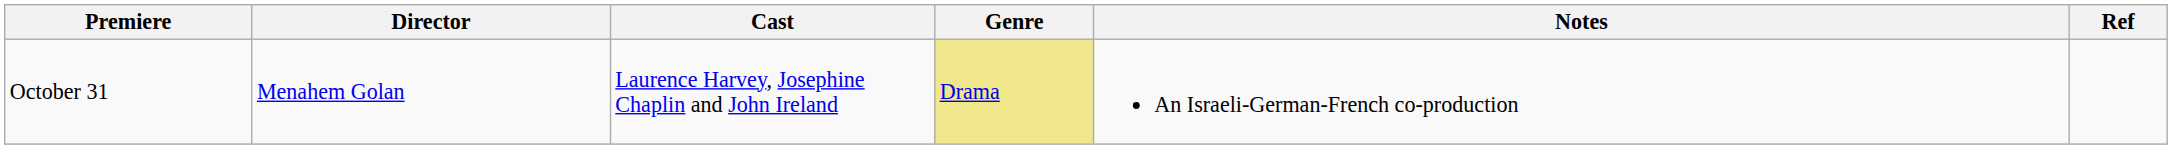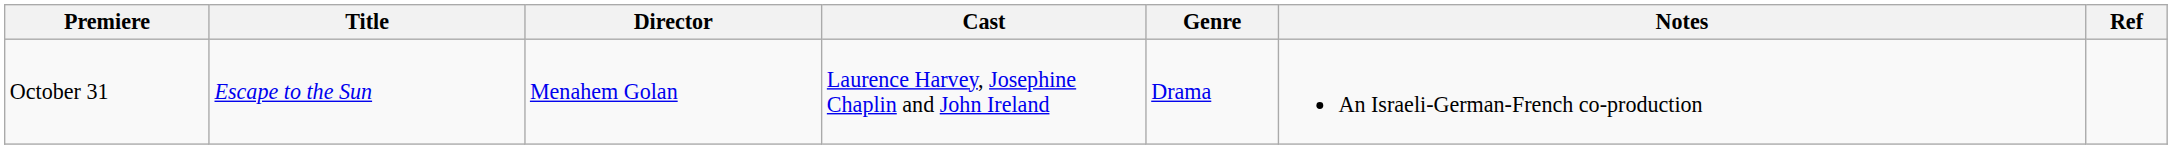+ column: Title | Escape to the Sun
October 31 | Genre: khaki background -> no background
